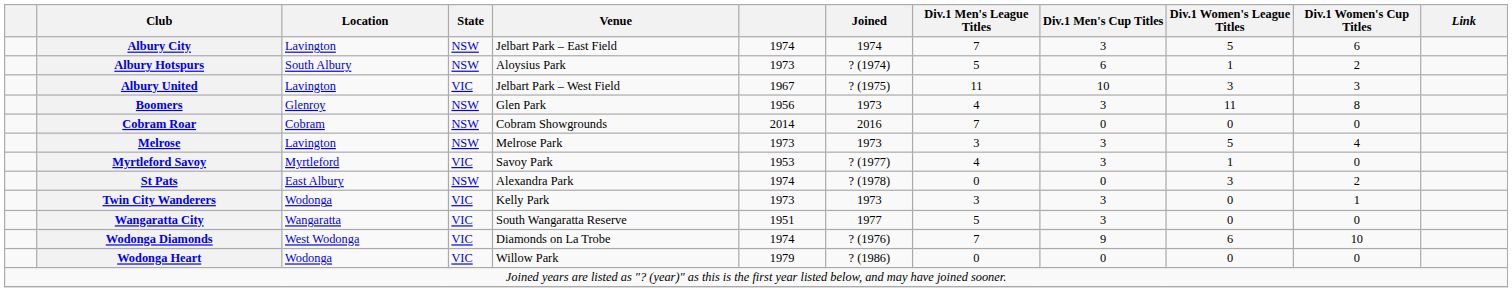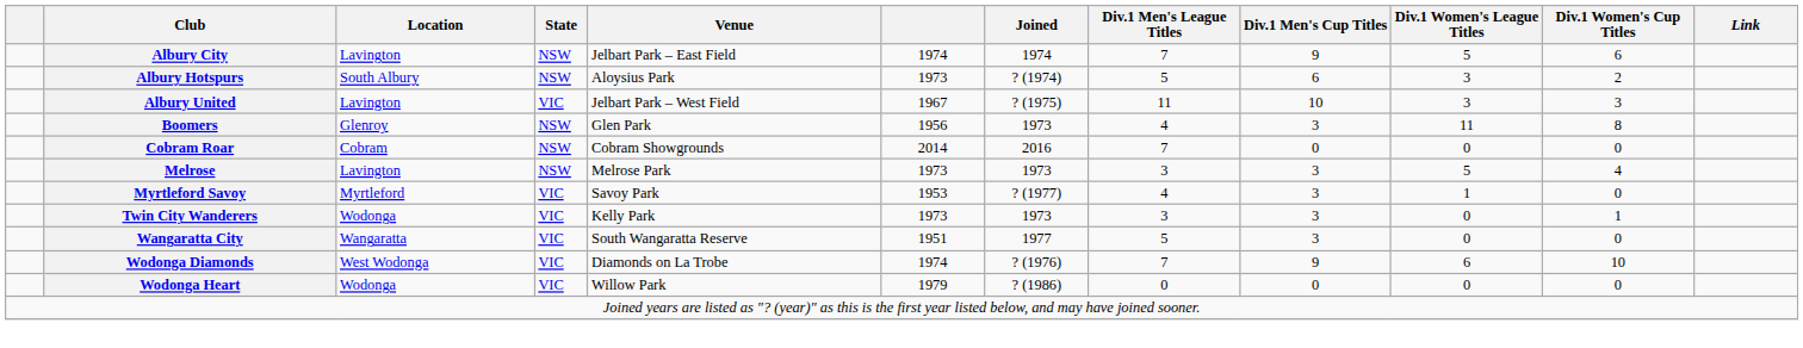Albury City | Div.1 Men's Cup Titles: 3 -> 9
Albury Hotspurs | Div.1 Women's League Titles: 1 -> 3
- row: St Pats | East Albury | NSW | Alexandra Park | 1974 | ? (1978) | 0 | 0 | 3 | 2
